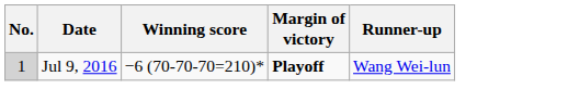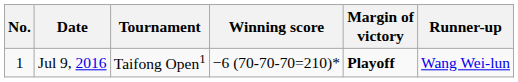+ column: Tournament | Taifong Open1
Jul 9, 2016 | No.: lightgrey background -> no background
